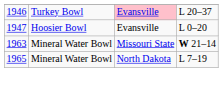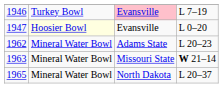1946 | column 4: L 20–37 -> L 7–19
1947 | column 2: no background -> lightyellow background
+ row: 1962 | Mineral Water Bowl | Adams State | L 20–23
1965 | column 4: L 7–19 -> L 20–37
